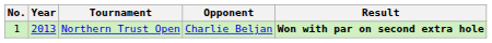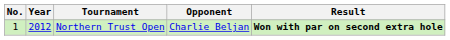Northern Trust Open | Year: 2013 -> 2012
